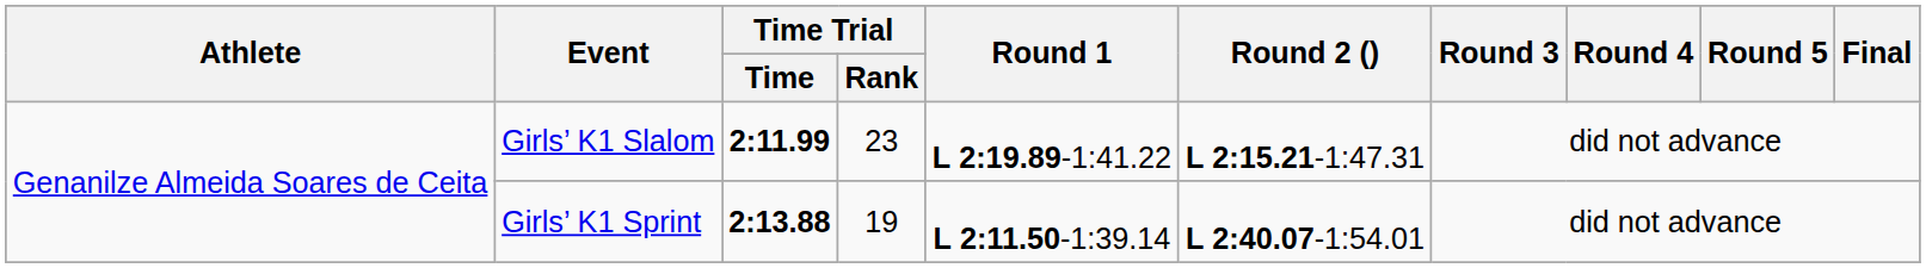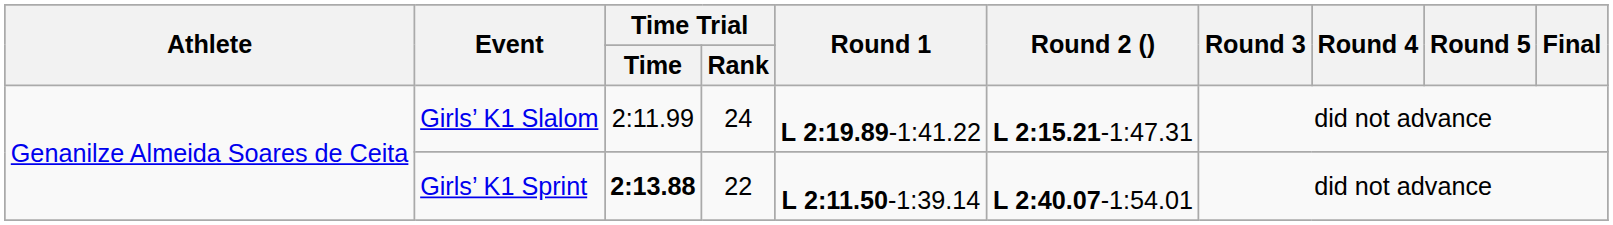Girls’ K1 Slalom | Time Trial / Time: bold -> normal
Girls’ K1 Slalom | Time Trial / Rank: 23 -> 24
Girls’ K1 Sprint | Time Trial / Rank: 19 -> 22
